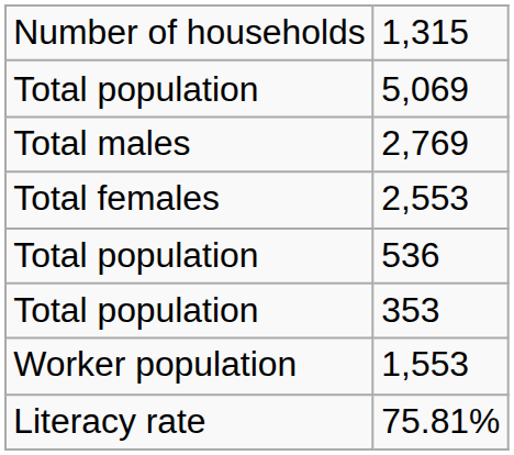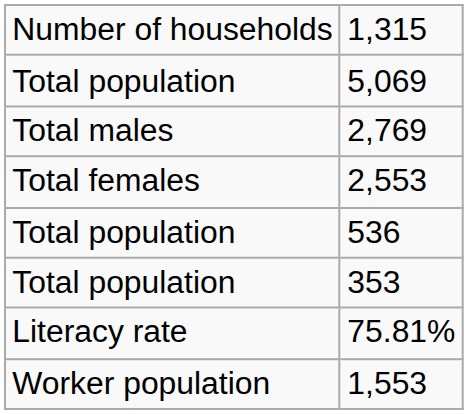rows swapped: 75.81% <-> 1,553
